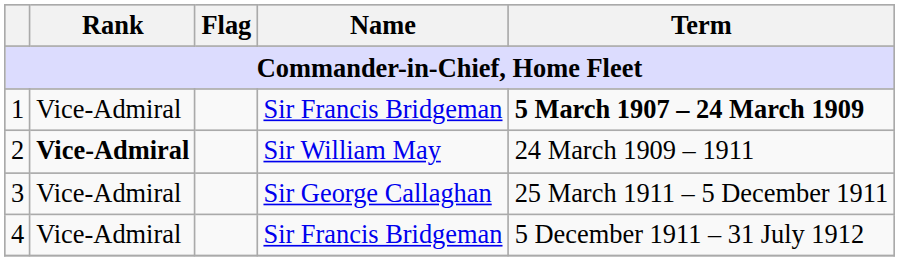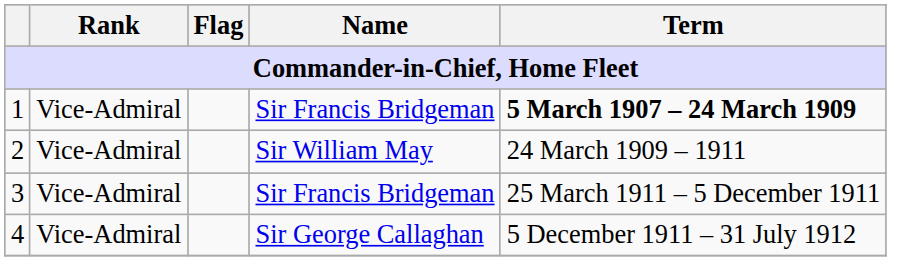2 | Rank: bold -> normal
3 | Name: Sir George Callaghan -> Sir Francis Bridgeman
4 | Name: Sir Francis Bridgeman -> Sir George Callaghan
